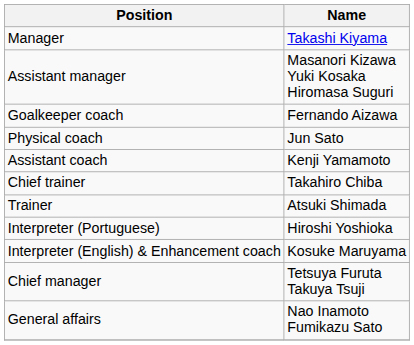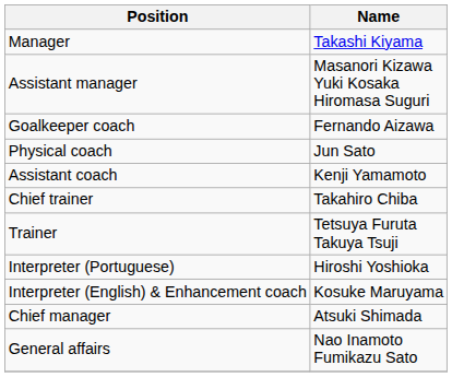Trainer | Name: Atsuki Shimada -> Tetsuya Furuta Takuya Tsuji
Chief manager | Name: Tetsuya Furuta Takuya Tsuji -> Atsuki Shimada
